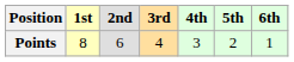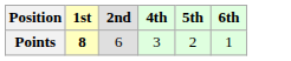- column: 3rd | 4
Points | 1st: normal -> bold
